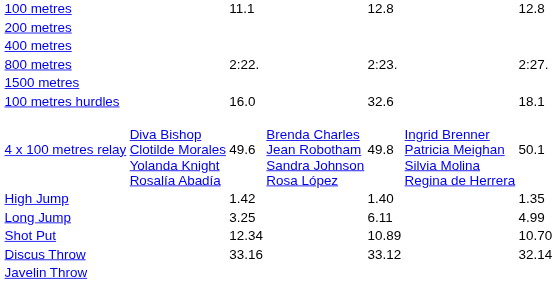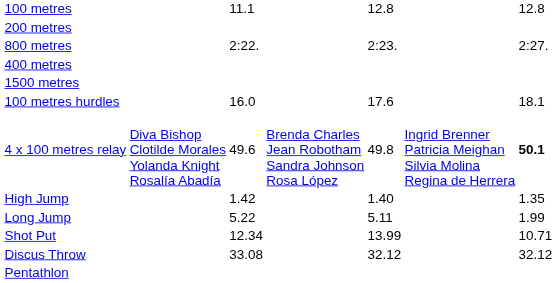rows swapped: 400 metres <-> 800 metres
100 metres hurdles | column 5: 32.6 -> 17.6
4 x 100 metres relay | column 7: normal -> bold
Long Jump | column 3: 3.25 -> 5.22
Long Jump | column 5: 6.11 -> 5.11
Long Jump | column 7: 4.99 -> 1.99
Shot Put | column 5: 10.89 -> 13.99
Shot Put | column 7: 10.70 -> 10.71
Discus Throw | column 3: 33.16 -> 33.08
Discus Throw | column 5: 33.12 -> 32.12
Discus Throw | column 7: 32.14 -> 32.12
- row: Javelin Throw
+ row: Pentathlon
